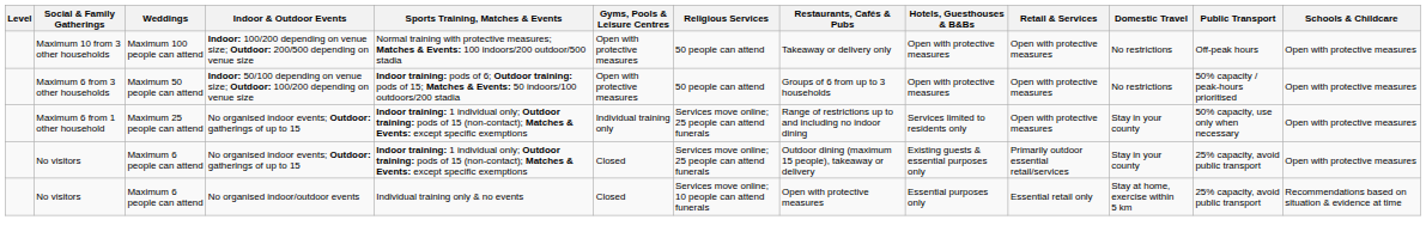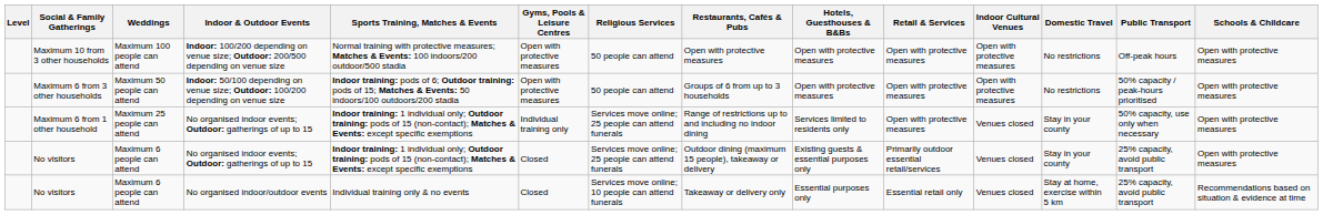+ column: Indoor Cultural Venues | Open with protective measures | Open with protective measures | Venues closed | Venues closed | Venues closed
Maximum 10 from 3 other households | Restaurants, Cafés & Pubs: Takeaway or delivery only -> Open with protective measures
No visitors / No organised indoor/outdoor events | Restaurants, Cafés & Pubs: Open with protective measures -> Takeaway or delivery only
